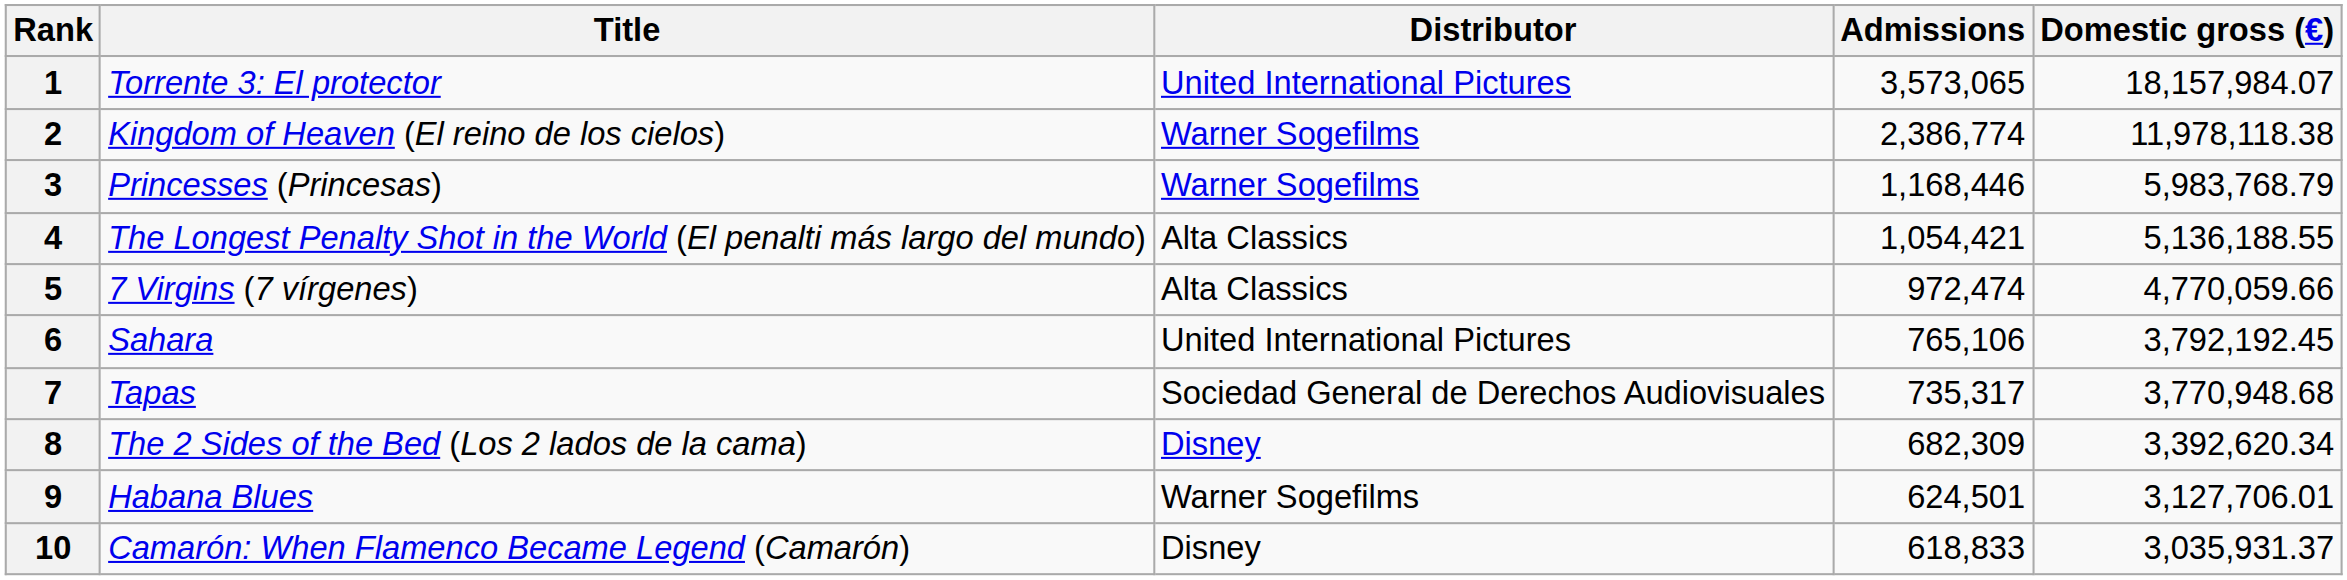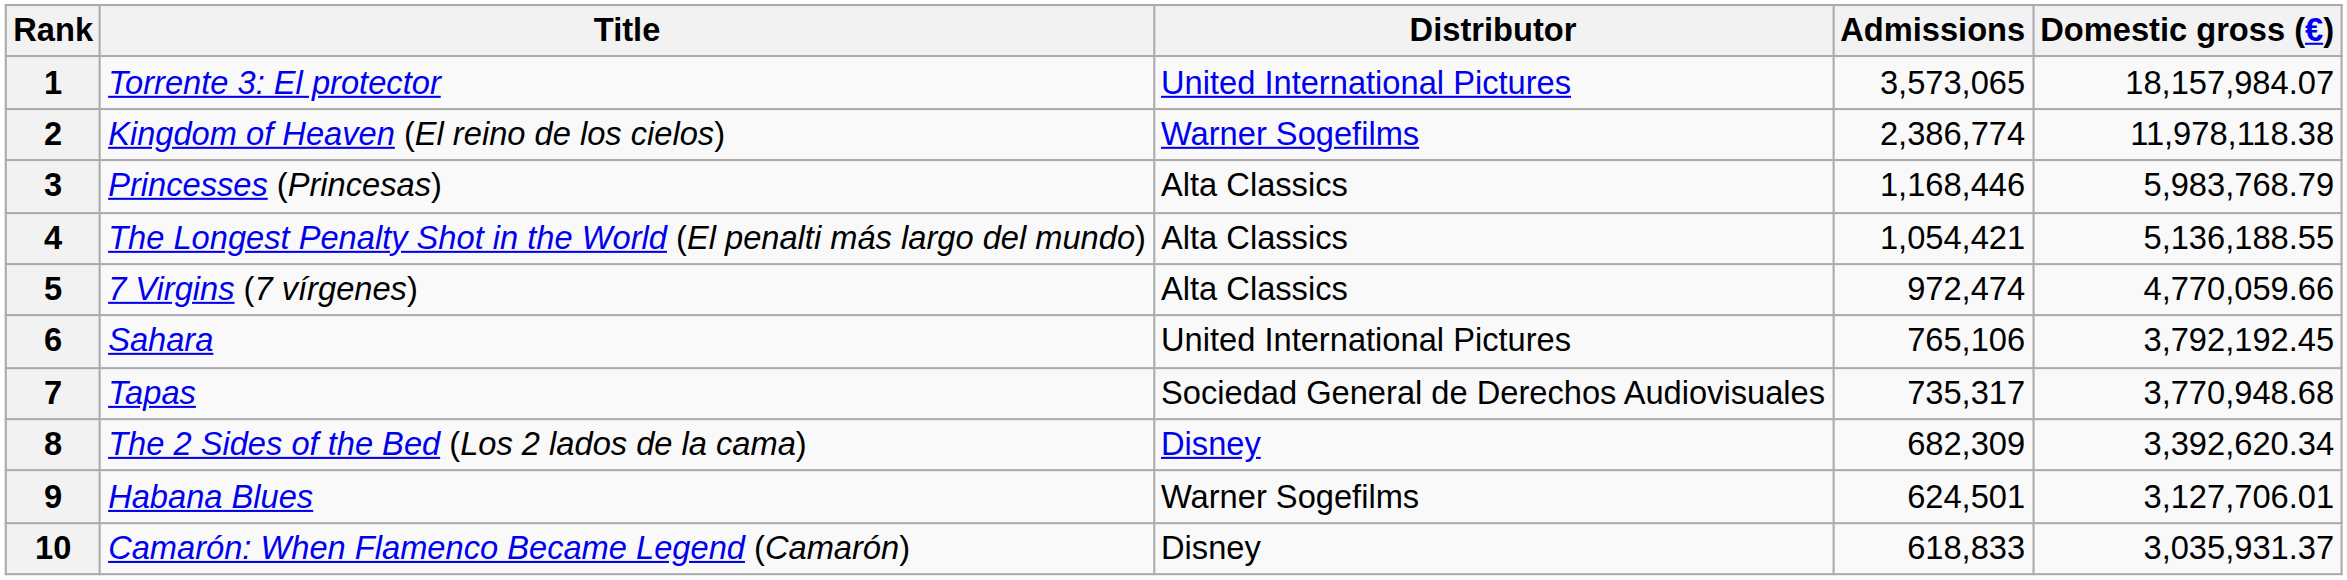3 | Distributor: Warner Sogefilms -> Alta Classics
